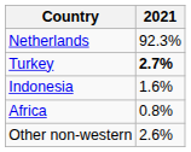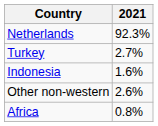Turkey | 2021: bold -> normal
rows swapped: Africa <-> Other non-western
